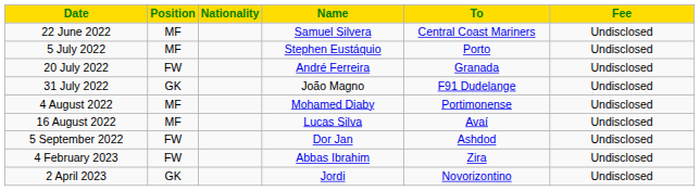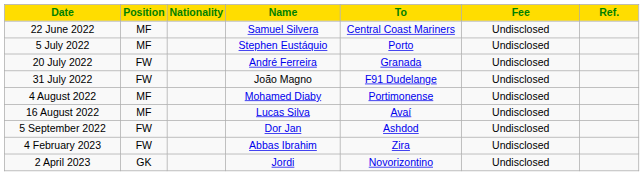+ column: Ref.
31 July 2022 | Position: GK -> FW
